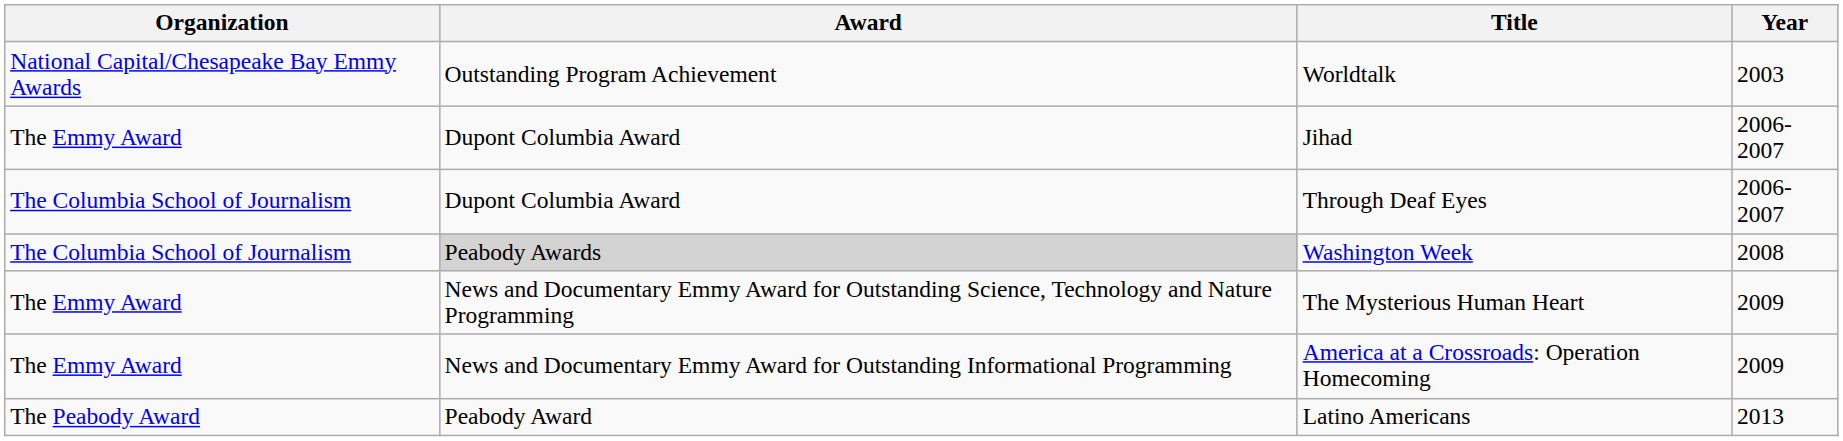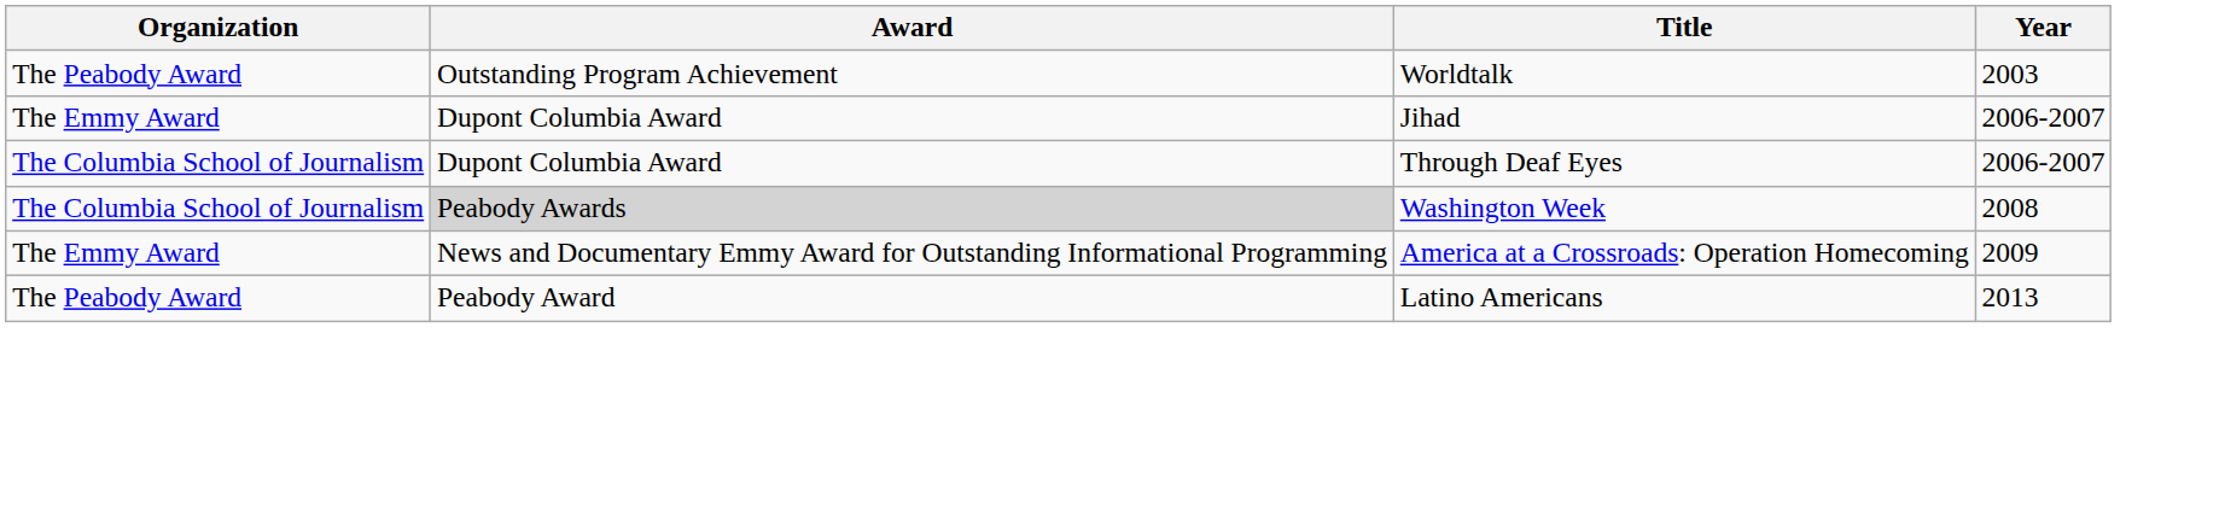Worldtalk | Organization: National Capital/Chesapeake Bay Emmy Awards -> The Peabody Award
- row: The Emmy Award | News and Documentary Emmy Award for Outstanding Science, Technology and Nature Programming | The Mysterious Human Heart | 2009
